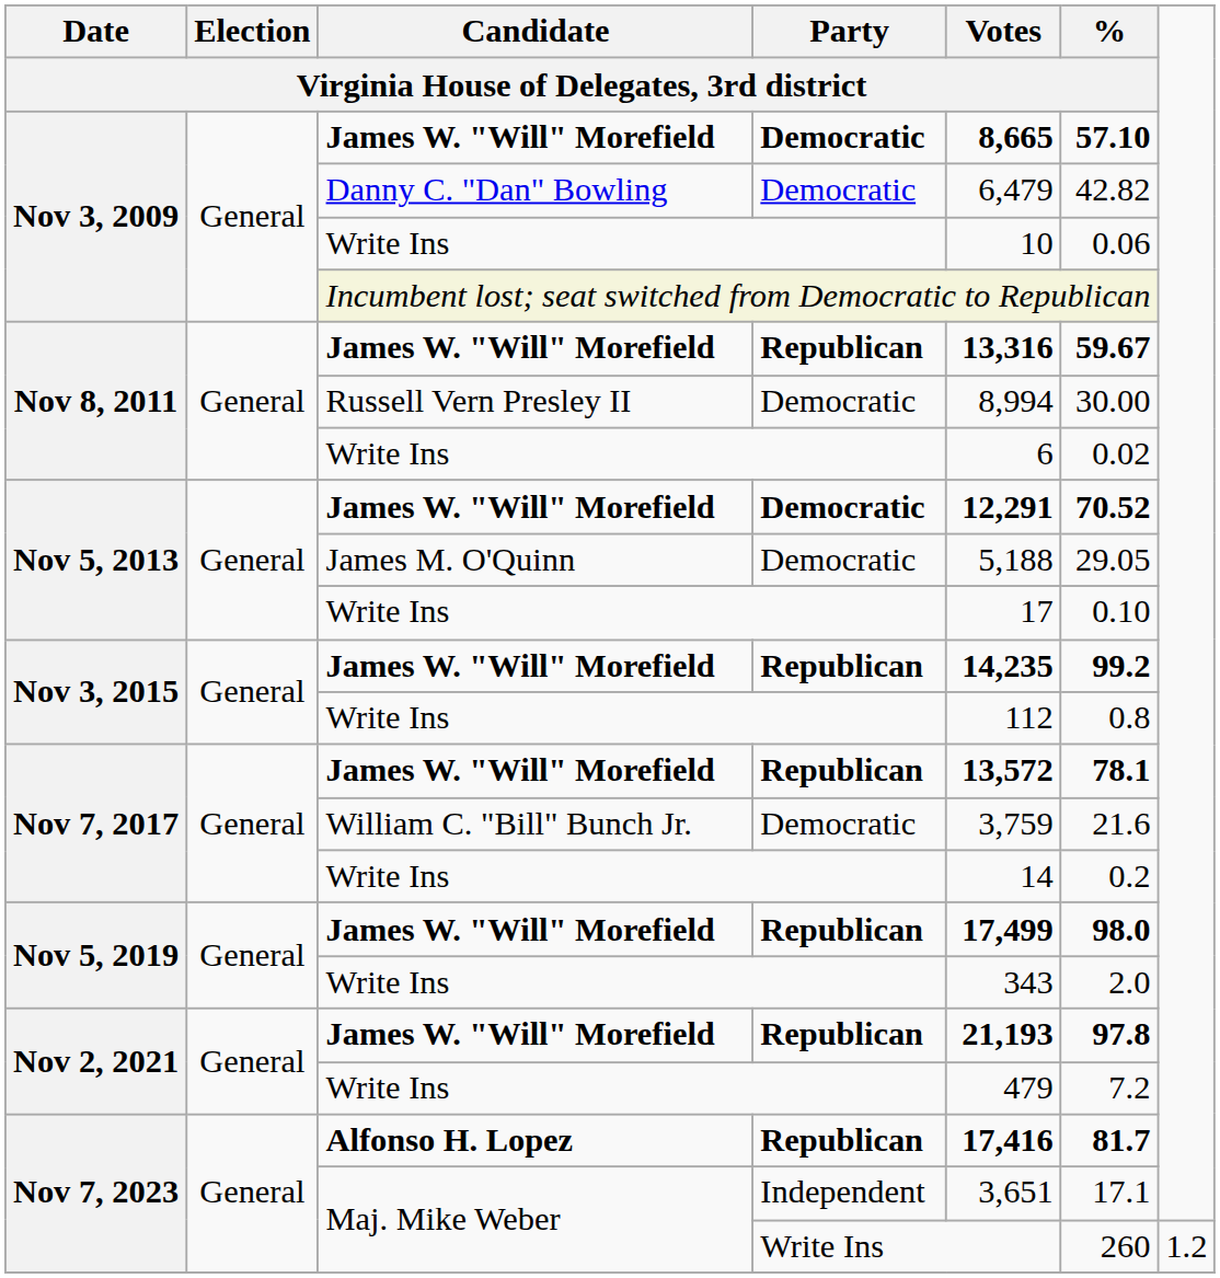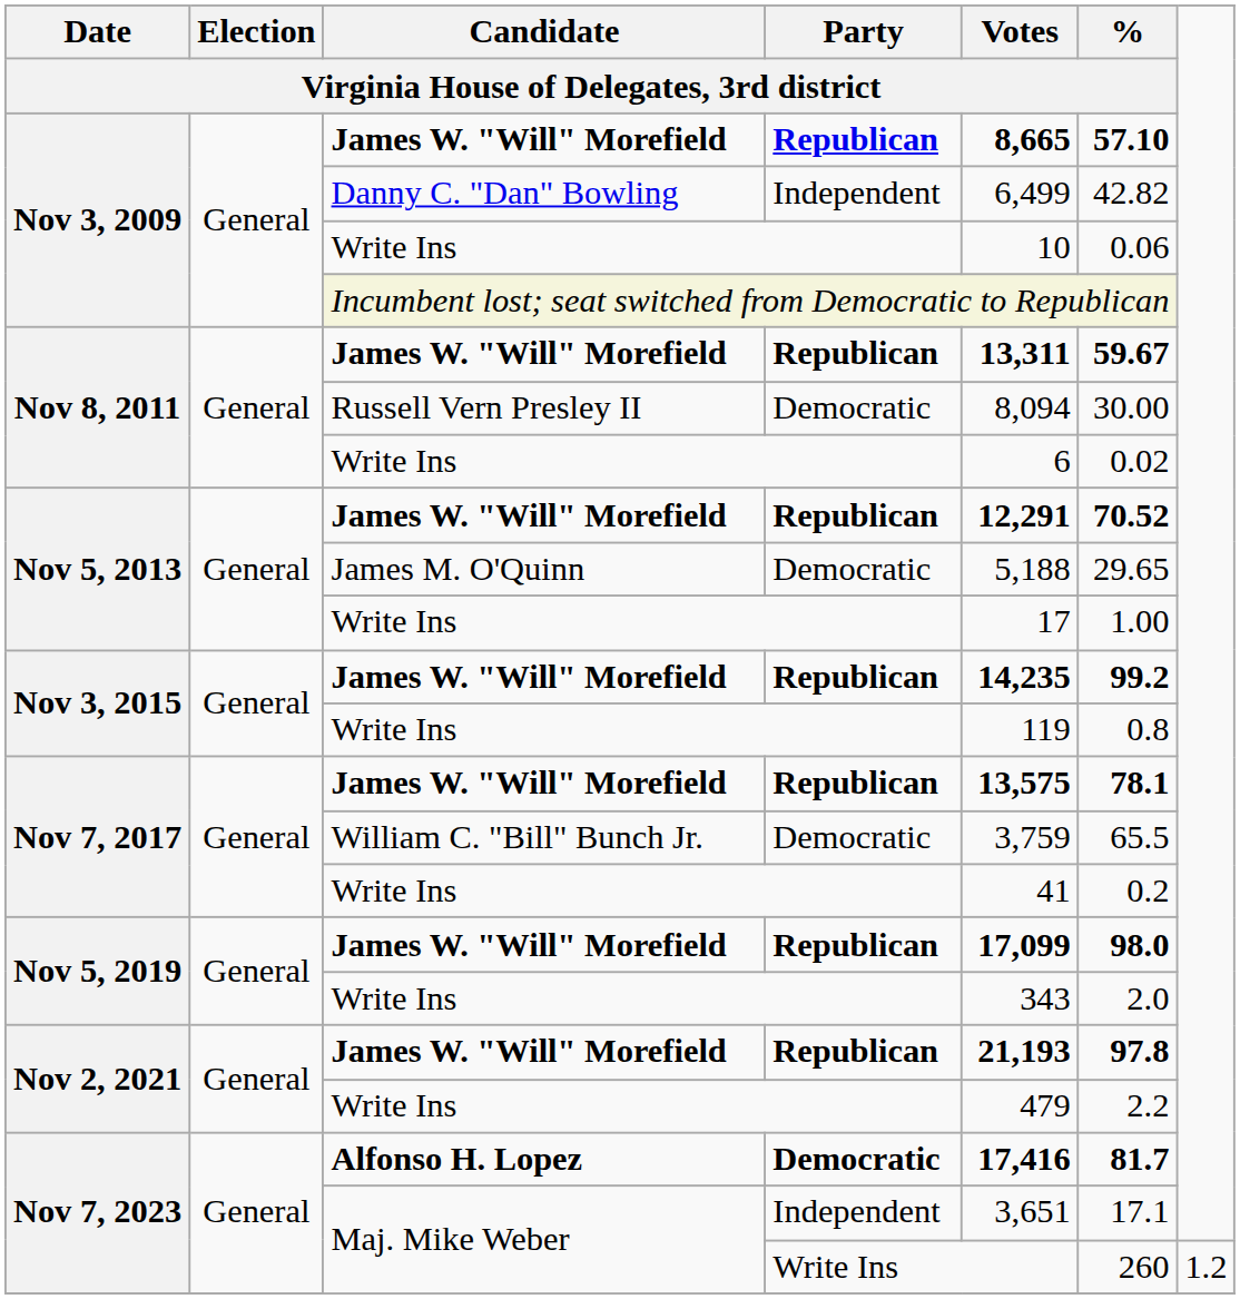Nov 3, 2009 / James W. "Will" Morefield | Party / Virginia House of Delegates, 3rd district: Democratic -> Republican
Danny C. "Dan" Bowling | Party / Virginia House of Delegates, 3rd district: Democratic -> Independent
Danny C. "Dan" Bowling | Votes / Virginia House of Delegates, 3rd district: 6,479 -> 6,499
Nov 8, 2011 / James W. "Will" Morefield | Votes / Virginia House of Delegates, 3rd district: 13,316 -> 13,311
Russell Vern Presley II | Votes / Virginia House of Delegates, 3rd district: 8,994 -> 8,094
Nov 5, 2013 / James W. "Will" Morefield | Party / Virginia House of Delegates, 3rd district: Democratic -> Republican
James M. O'Quinn | % / Virginia House of Delegates, 3rd district: 29.05 -> 29.65
Nov 5, 2013 / Write Ins | % / Virginia House of Delegates, 3rd district: 0.10 -> 1.00
Nov 3, 2015 / Write Ins | Votes / Virginia House of Delegates, 3rd district: 112 -> 119
Nov 7, 2017 / James W. "Will" Morefield | Votes / Virginia House of Delegates, 3rd district: 13,572 -> 13,575
William C. "Bill" Bunch Jr. | % / Virginia House of Delegates, 3rd district: 21.6 -> 65.5
Nov 7, 2017 / Write Ins | Votes / Virginia House of Delegates, 3rd district: 14 -> 41
Nov 5, 2019 / James W. "Will" Morefield | Votes / Virginia House of Delegates, 3rd district: 17,499 -> 17,099
Nov 2, 2021 / Write Ins | % / Virginia House of Delegates, 3rd district: 7.2 -> 2.2
Alfonso H. Lopez | Party / Virginia House of Delegates, 3rd district: Republican -> Democratic
